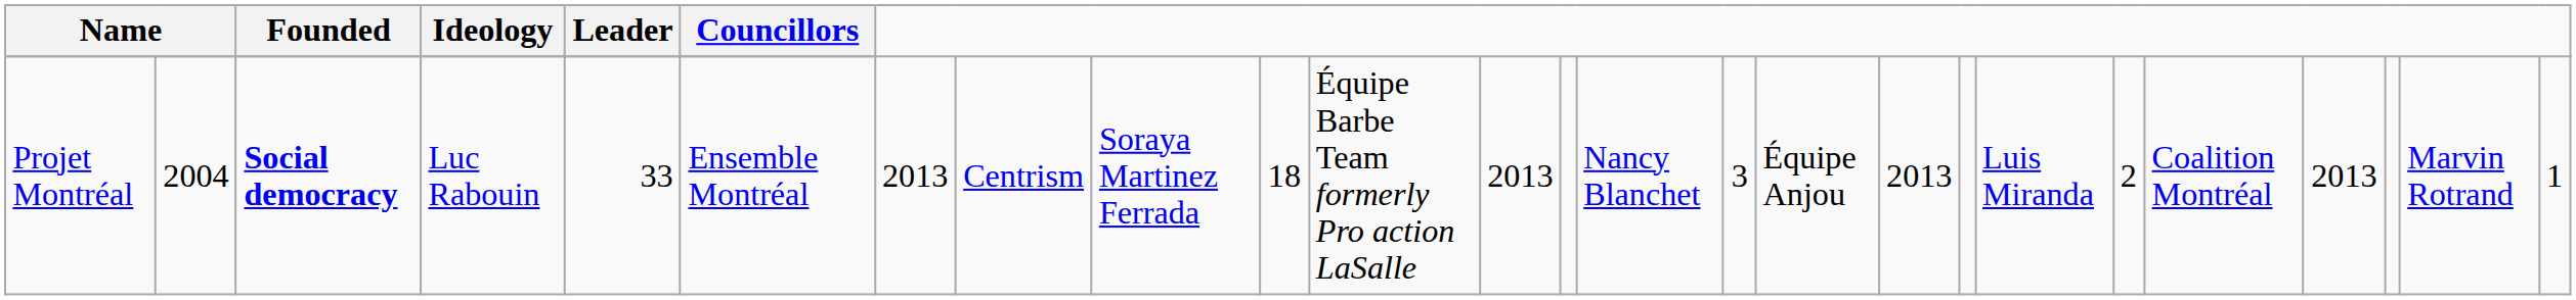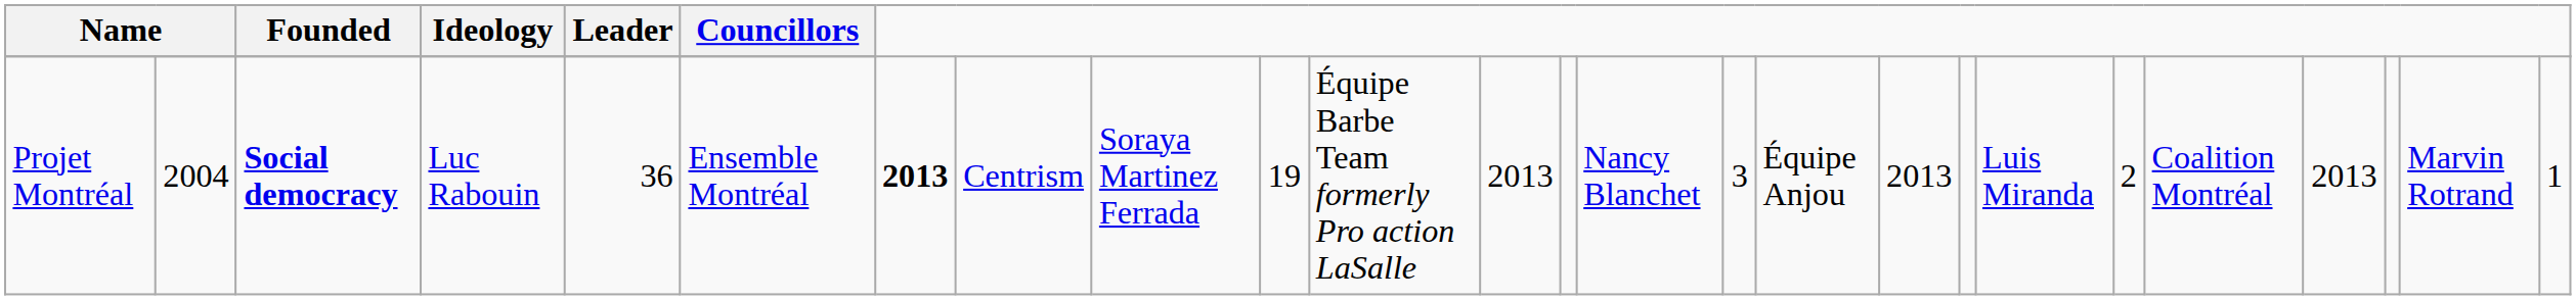Projet Montréal | Leader: 33 -> 36
Projet Montréal | column 7: normal -> bold
Projet Montréal | column 10: 18 -> 19
